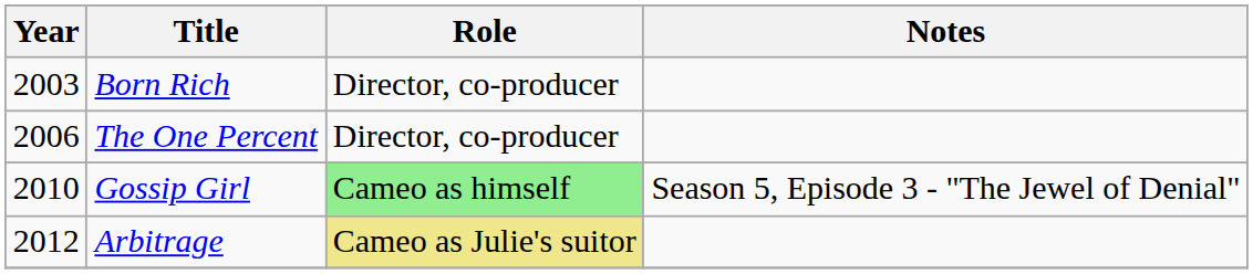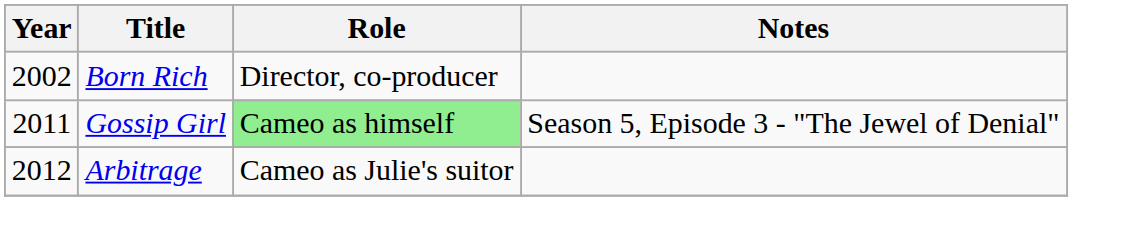Born Rich | Year: 2003 -> 2002
- row: 2006 | The One Percent | Director, co-producer
Gossip Girl | Year: 2010 -> 2011
Arbitrage | Role: khaki background -> no background
